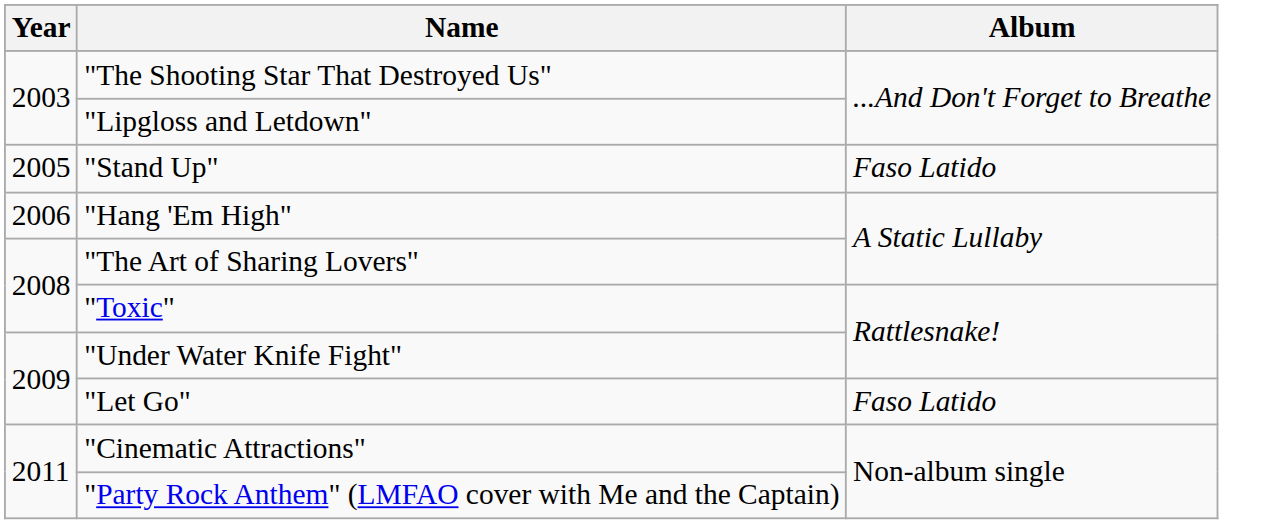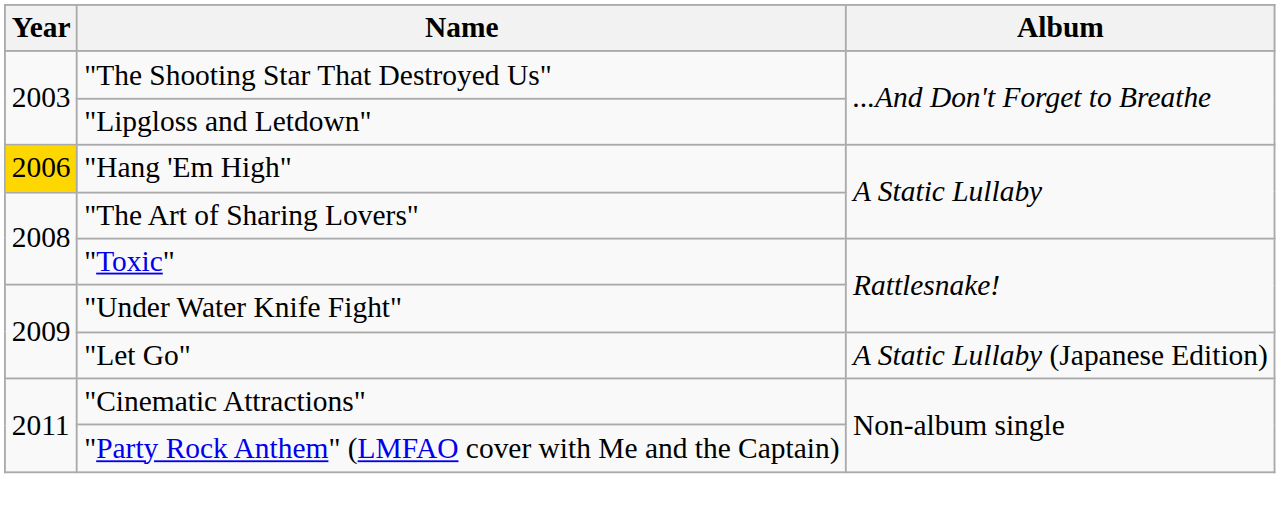- row: 2005 | "Stand Up" | Faso Latido
"Hang 'Em High" | Year: no background -> gold background
"Let Go" | Album: Faso Latido -> A Static Lullaby (Japanese Edition)
